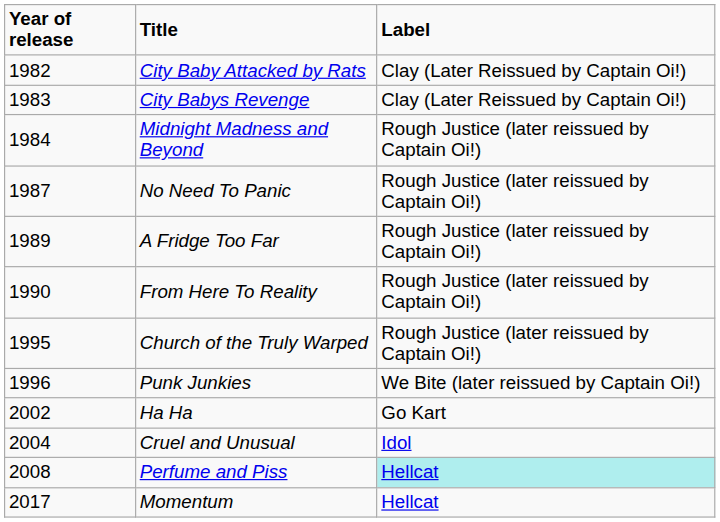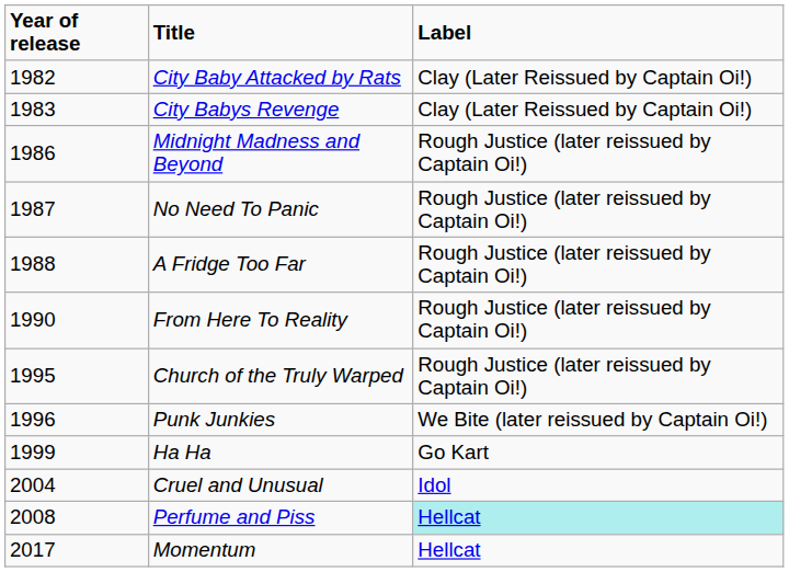Midnight Madness and Beyond | Year of release: 1984 -> 1986
A Fridge Too Far | Year of release: 1989 -> 1988
Ha Ha | Year of release: 2002 -> 1999
